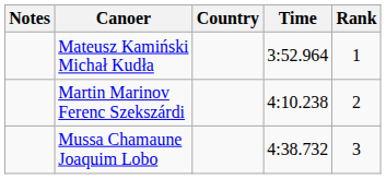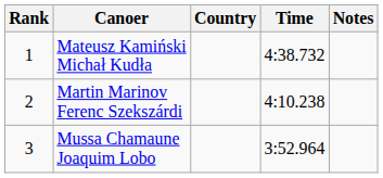columns swapped: Rank <-> Notes
Mateusz Kamiński Michał Kudła | Time: 3:52.964 -> 4:38.732
Mussa Chamaune Joaquim Lobo | Time: 4:38.732 -> 3:52.964
